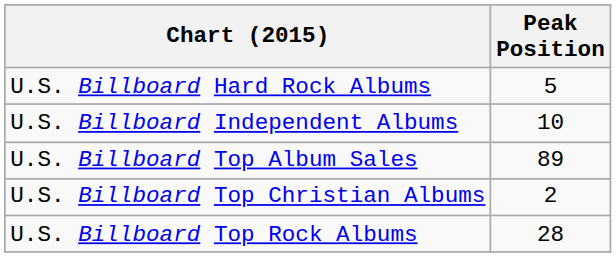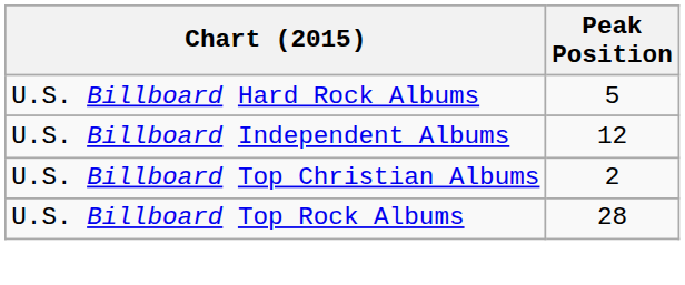U.S. Billboard Independent Albums | Peak Position: 10 -> 12
- row: U.S. Billboard Top Album Sales | 89
